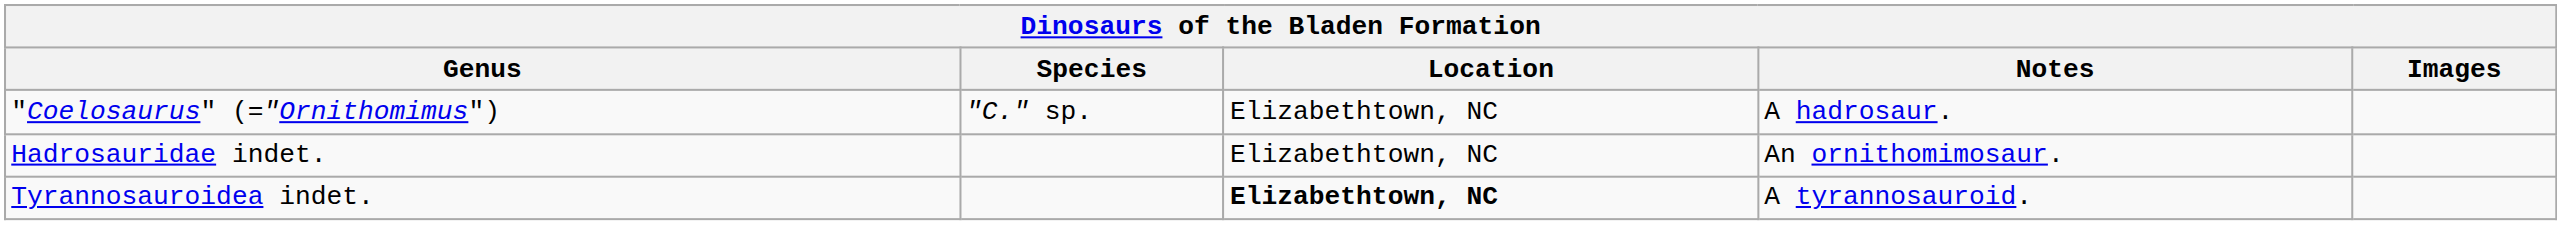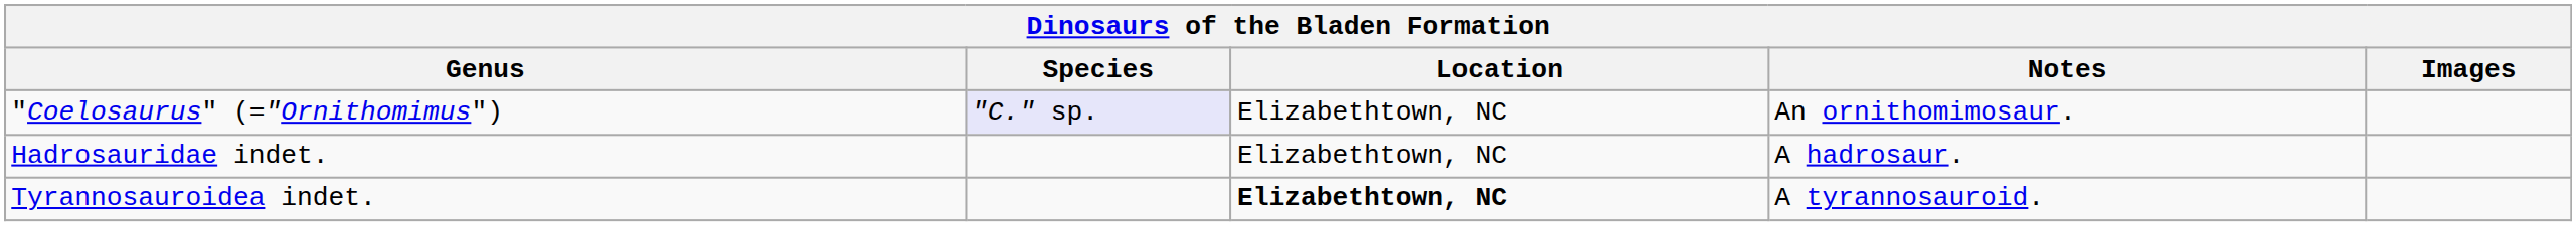"Coelosaurus" (="Ornithomimus") | Species: no background -> lavender background
"Coelosaurus" (="Ornithomimus") | Notes: A hadrosaur. -> An ornithomimosaur.
Hadrosauridae indet. | Notes: An ornithomimosaur. -> A hadrosaur.
